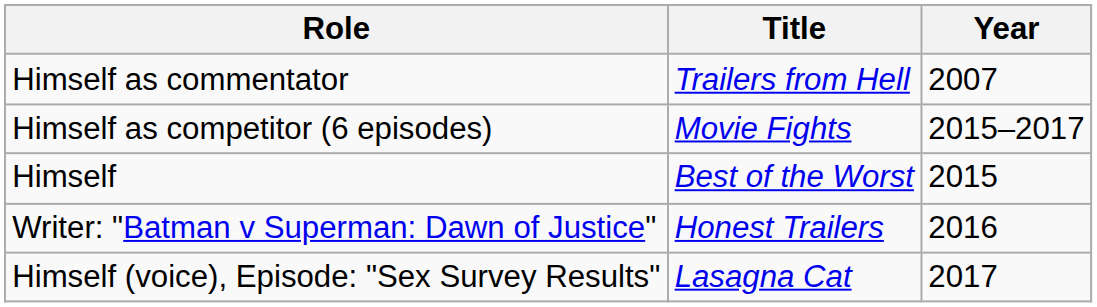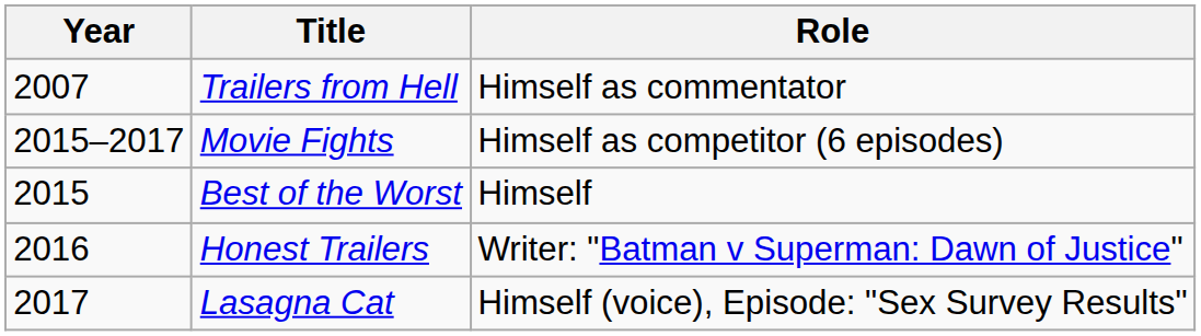columns swapped: Year <-> Role
